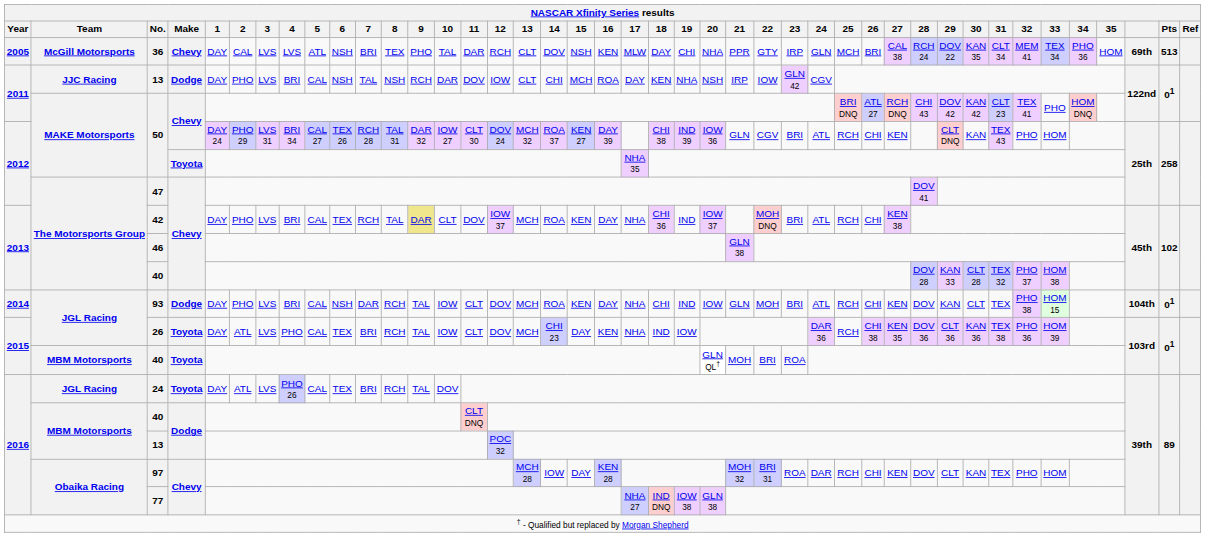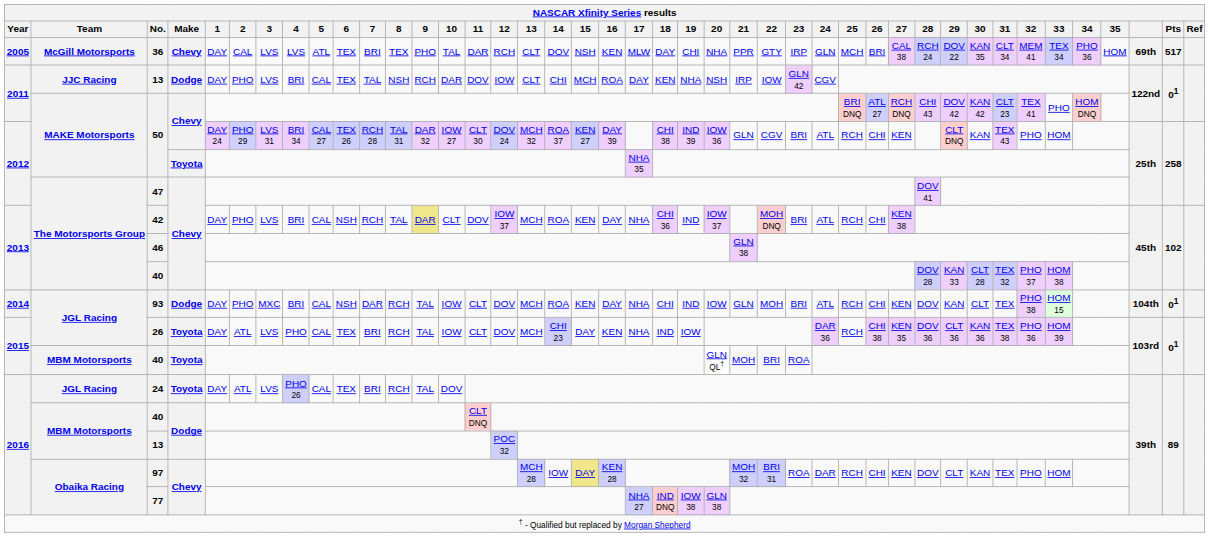36 | NASCAR Xfinity Series results / 6: NSH -> TEX
36 | NASCAR Xfinity Series results / Pts: 513 -> 517
2011 / 13 | NASCAR Xfinity Series results / 6: NSH -> TEX
42 | NASCAR Xfinity Series results / 6: TEX -> NSH
93 | NASCAR Xfinity Series results / 3: LVS -> MXC
97 | NASCAR Xfinity Series results / 15: no background -> khaki background
